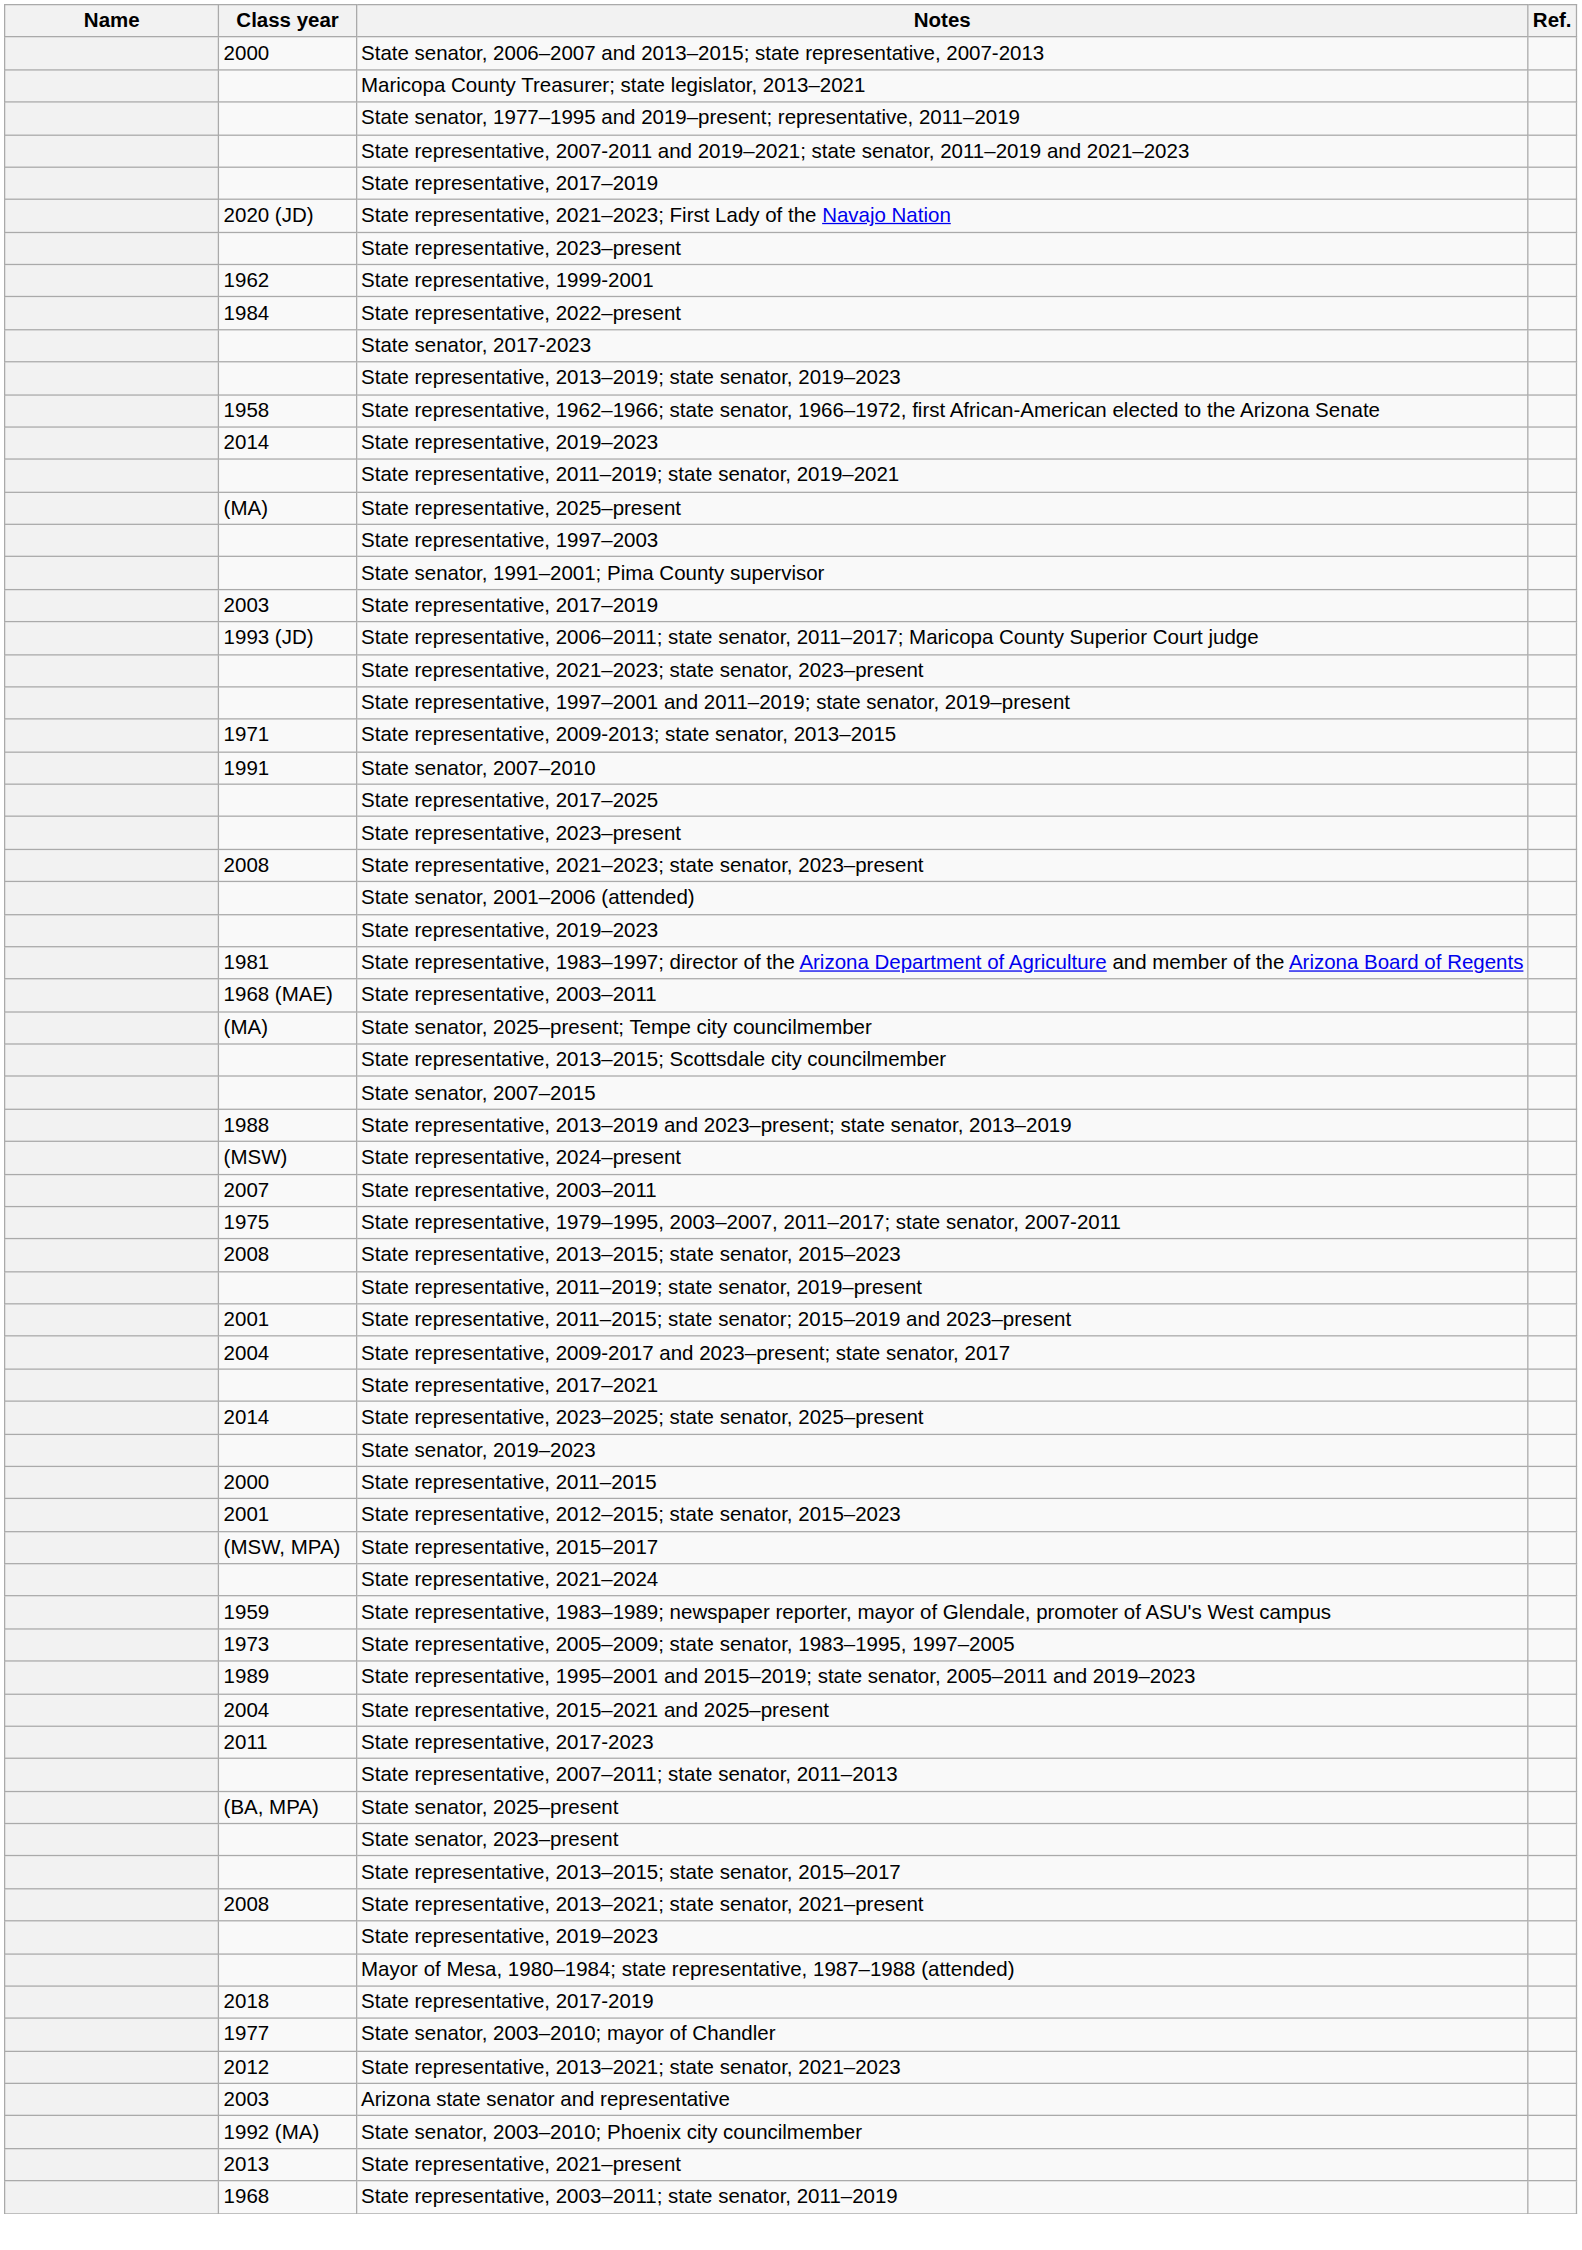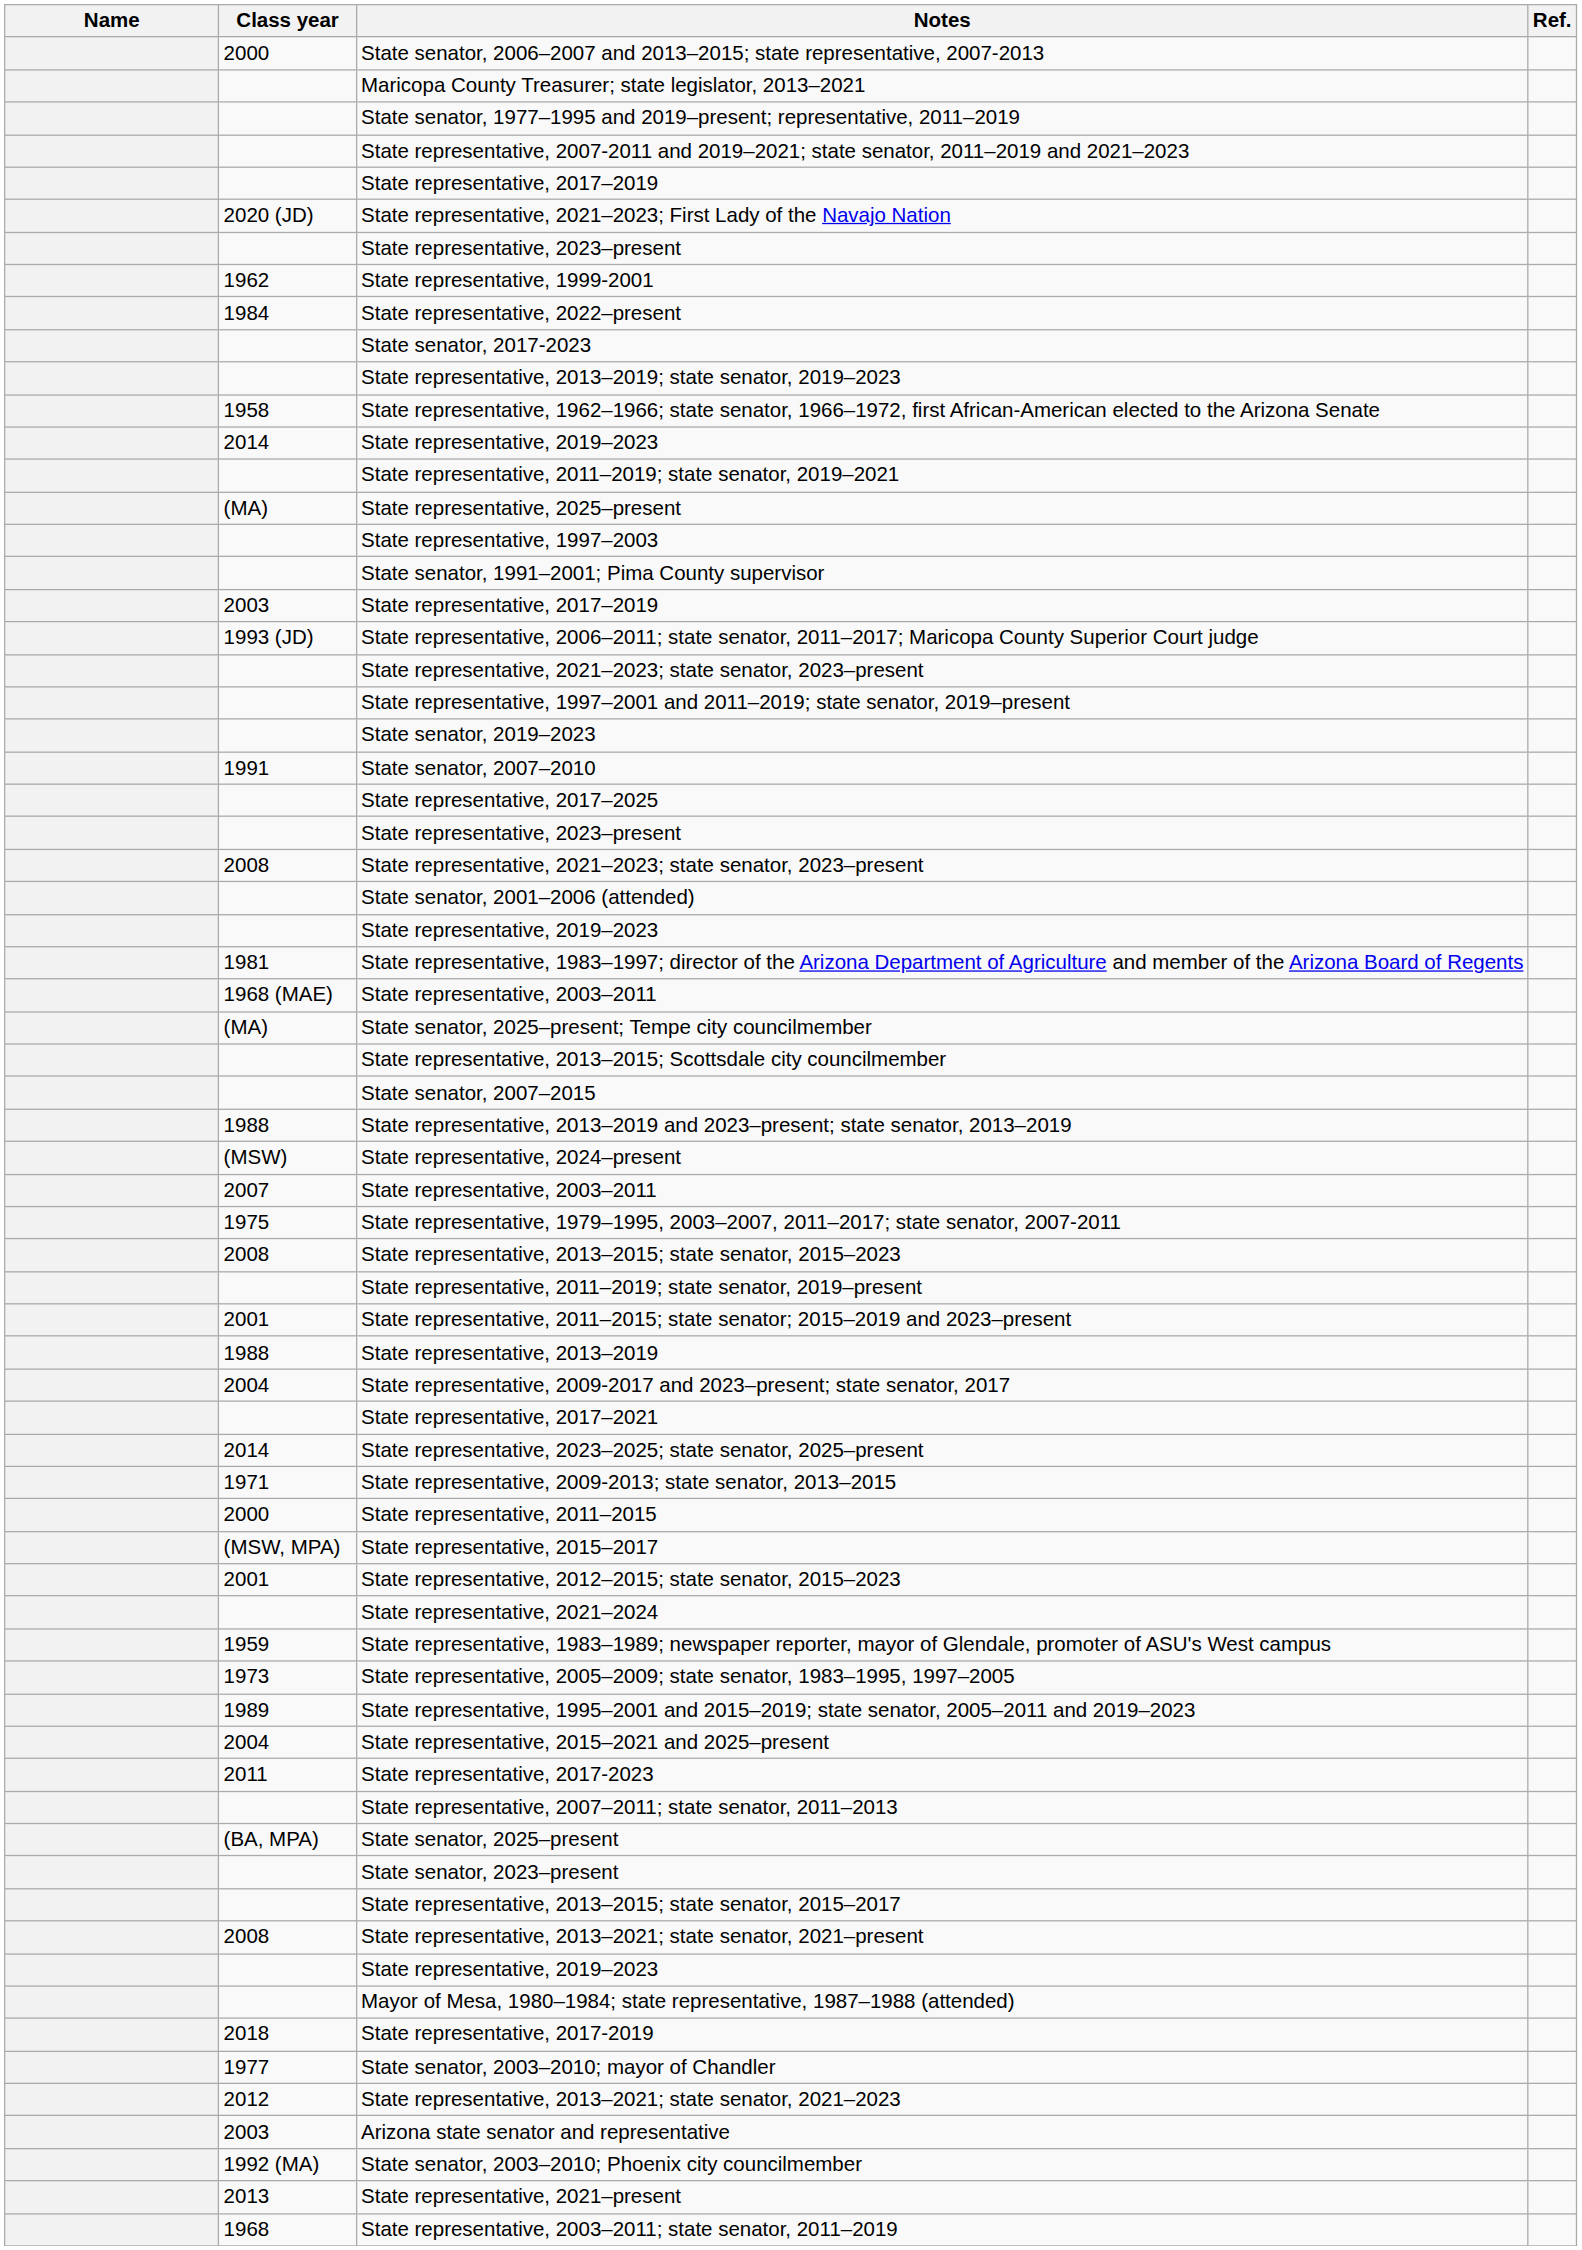rows swapped: State representative, 2009-2013; state senator, 2013–2015 <-> State senator, 2019–2023
+ row: 1988 | State representative, 2013–2019
rows swapped: State representative, 2015–2017 <-> State representative, 2012–2015; state senator, 2015–2023
